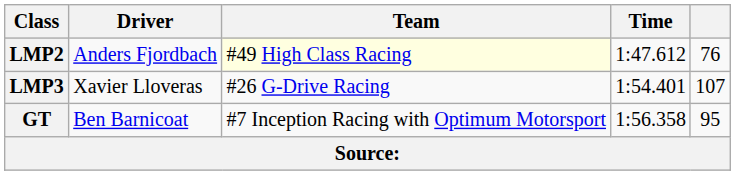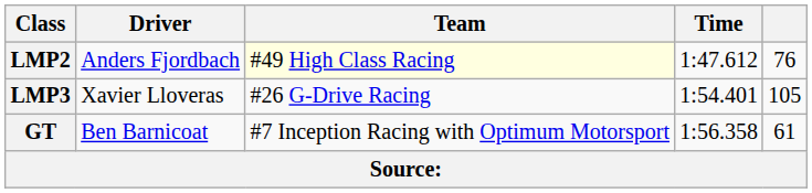LMP3 | column 5: 107 -> 105
GT | column 5: 95 -> 61
